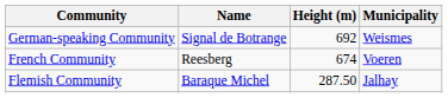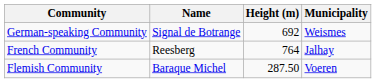French Community | Height (m): 674 -> 764
French Community | Municipality: Voeren -> Jalhay
Flemish Community | Municipality: Jalhay -> Voeren
